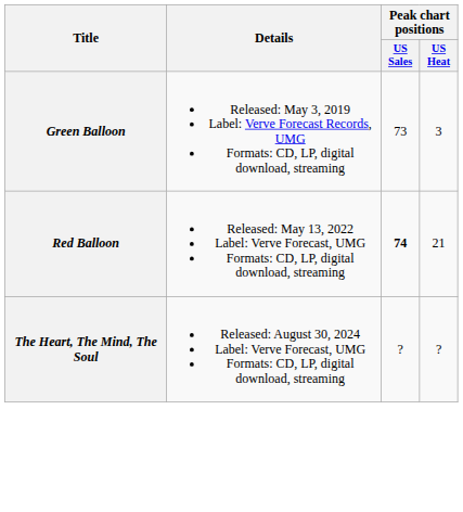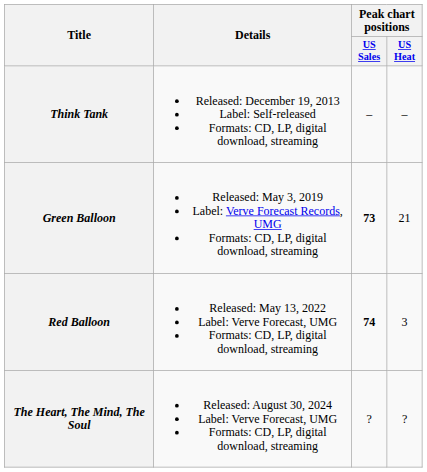+ row: Think Tank | Released: December 19, 2013 Label: Self-released Formats: CD, LP, digital download, streaming | – | –
Green Balloon | Peak chart positions / US Sales: normal -> bold
Green Balloon | Peak chart positions / US Heat: 3 -> 21
Red Balloon | Peak chart positions / US Heat: 21 -> 3
